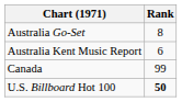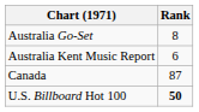Canada | Rank: 99 -> 87
